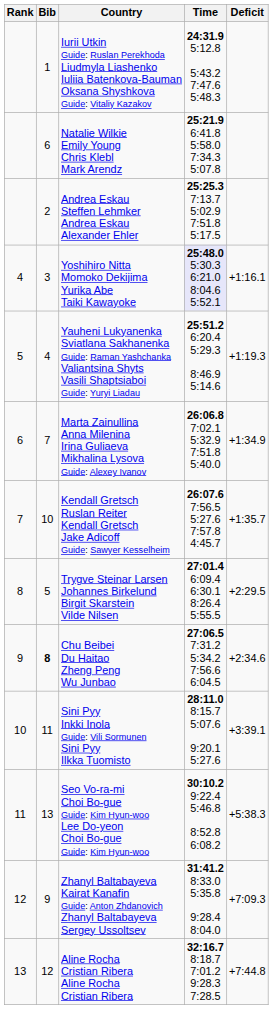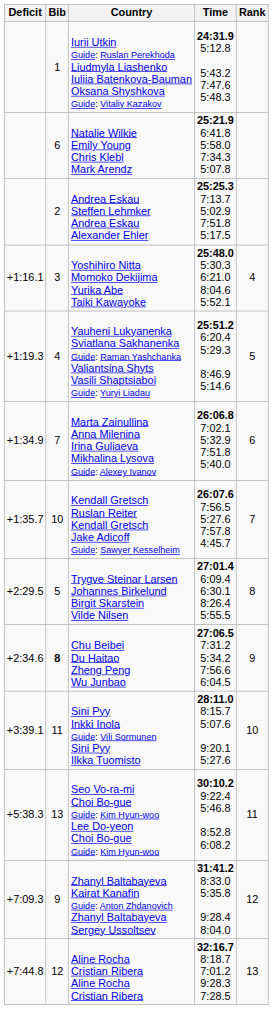columns swapped: Rank <-> Deficit
Yoshihiro Nitta Momoko Dekijima Yurika Abe Taiki Kawayoke | Time: lavender background -> no background
